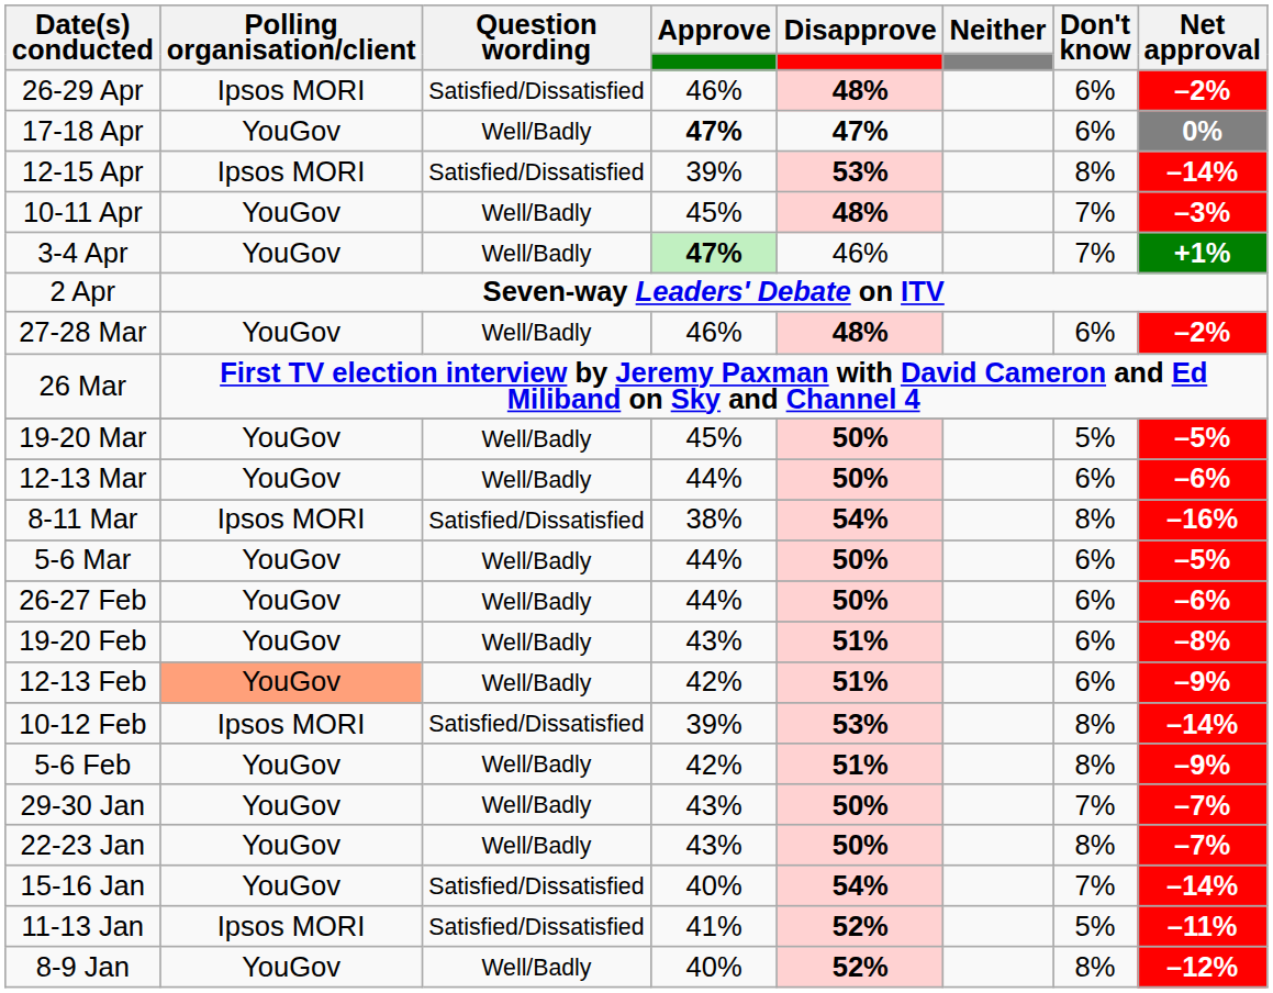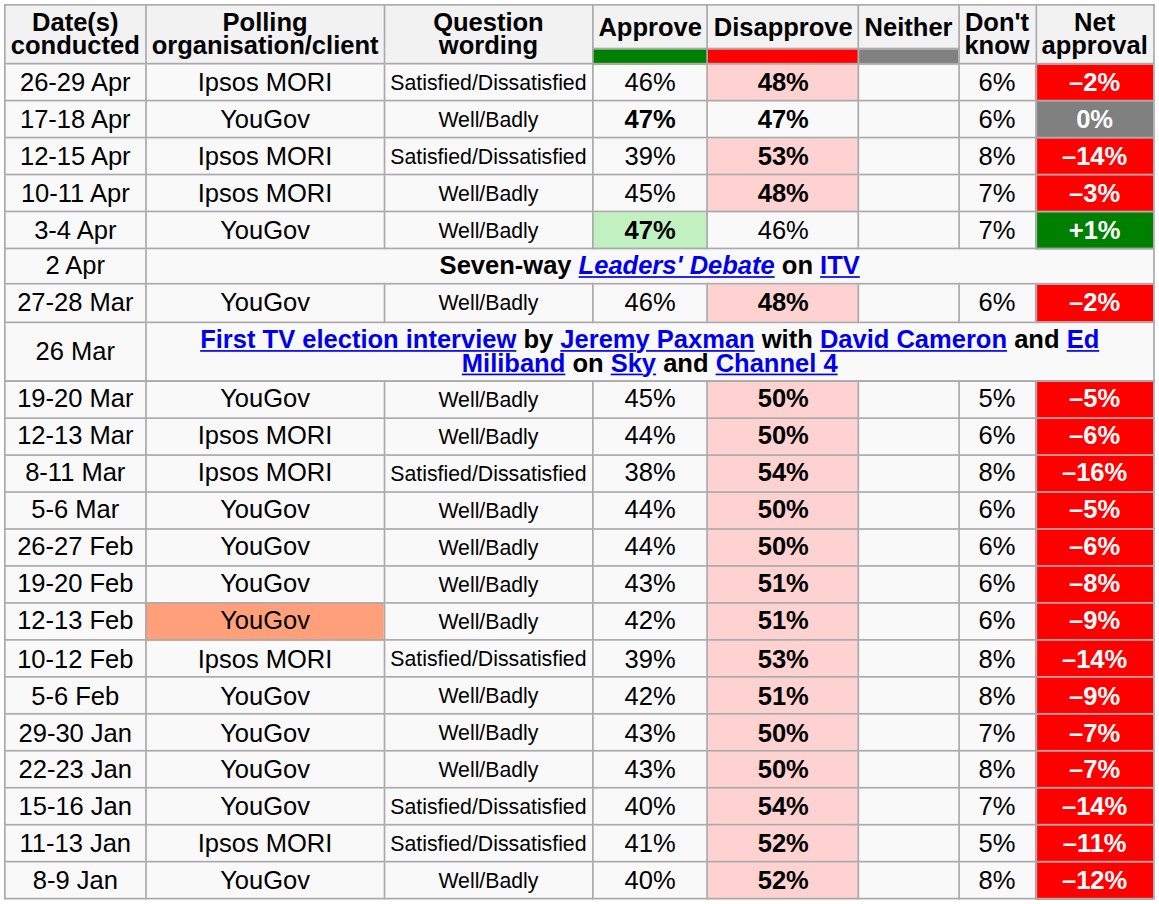10-11 Apr | Polling organisation/client: YouGov -> Ipsos MORI
12-13 Mar | Polling organisation/client: YouGov -> Ipsos MORI
